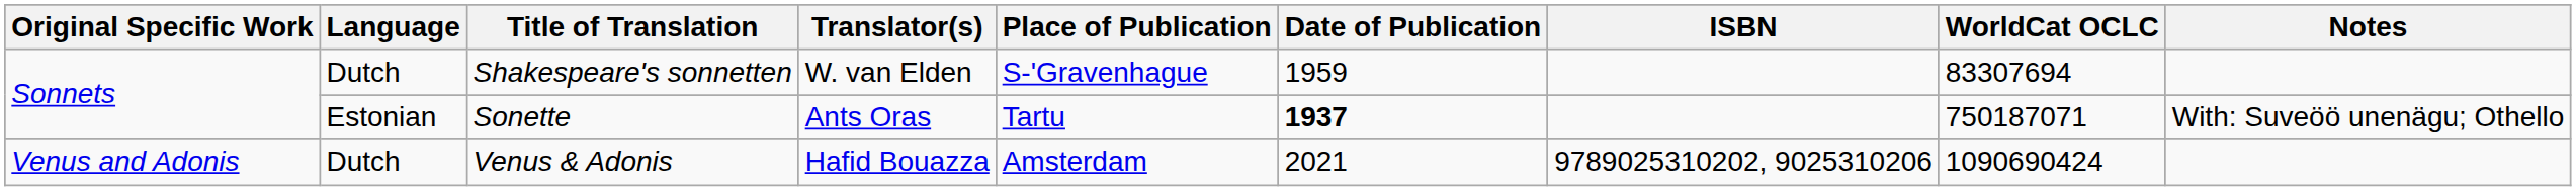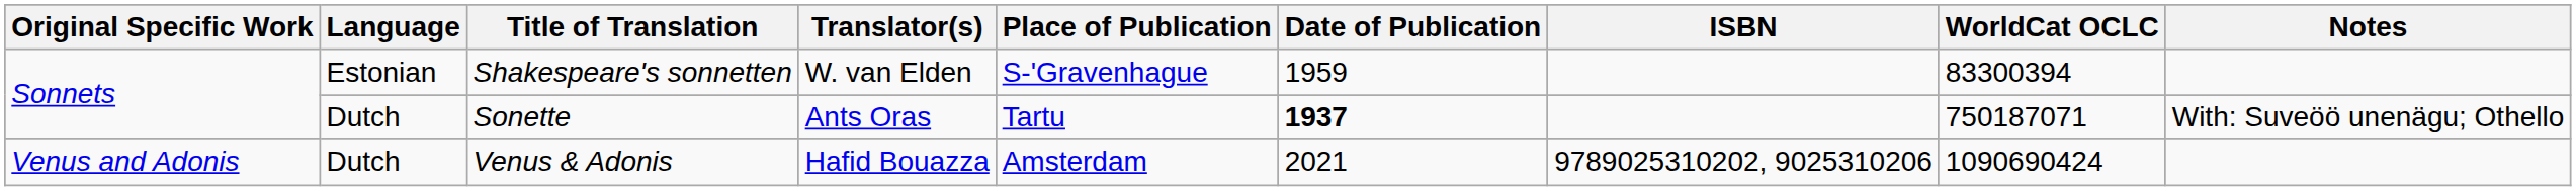Shakespeare's sonnetten | Language: Dutch -> Estonian
Shakespeare's sonnetten | WorldCat OCLC: 83307694 -> 83300394
Sonette | Language: Estonian -> Dutch
